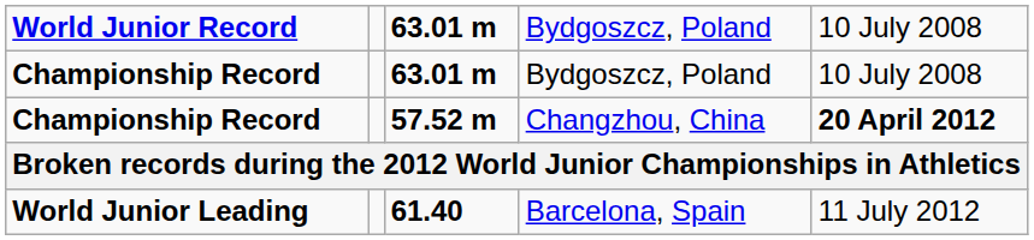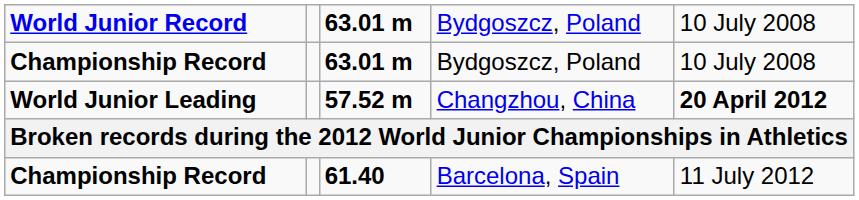Changzhou, China | column 1: Championship Record -> World Junior Leading
Barcelona, Spain | column 1: World Junior Leading -> Championship Record
